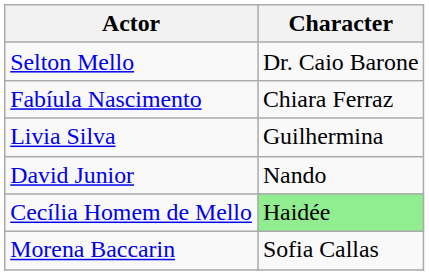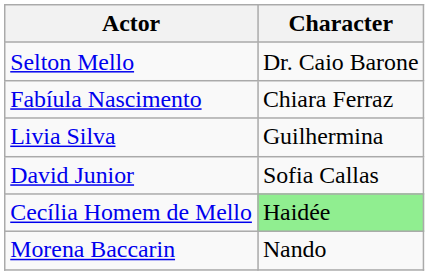David Junior | Character: Nando -> Sofia Callas
Morena Baccarin | Character: Sofia Callas -> Nando
